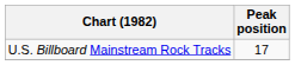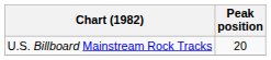U.S. Billboard Mainstream Rock Tracks | Peak position: 17 -> 20
